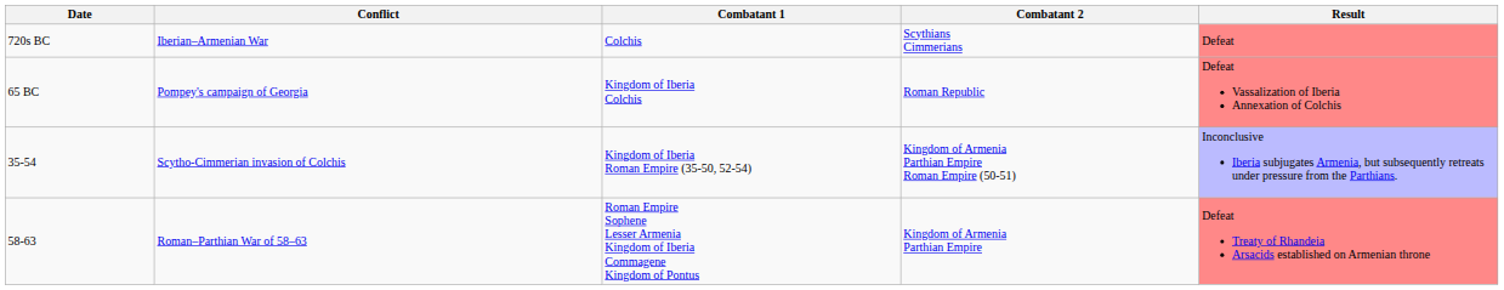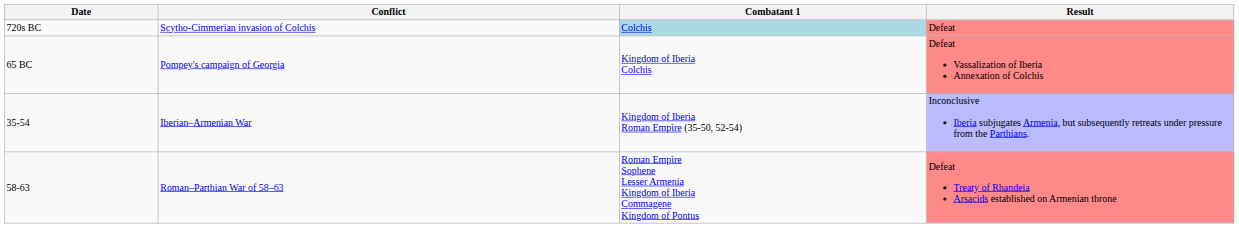- column: Combatant 2 | Scythians Cimmerians | Roman Republic | Kingdom of Armenia Parthian Empire Roman Empire (50-51) | Kingdom of Armenia Parthian Empire
720s BC | Conflict: Iberian–Armenian War -> Scytho-Cimmerian invasion of Colchis
720s BC | Combatant 1: no background -> lightblue background
35-54 | Conflict: Scytho-Cimmerian invasion of Colchis -> Iberian–Armenian War
